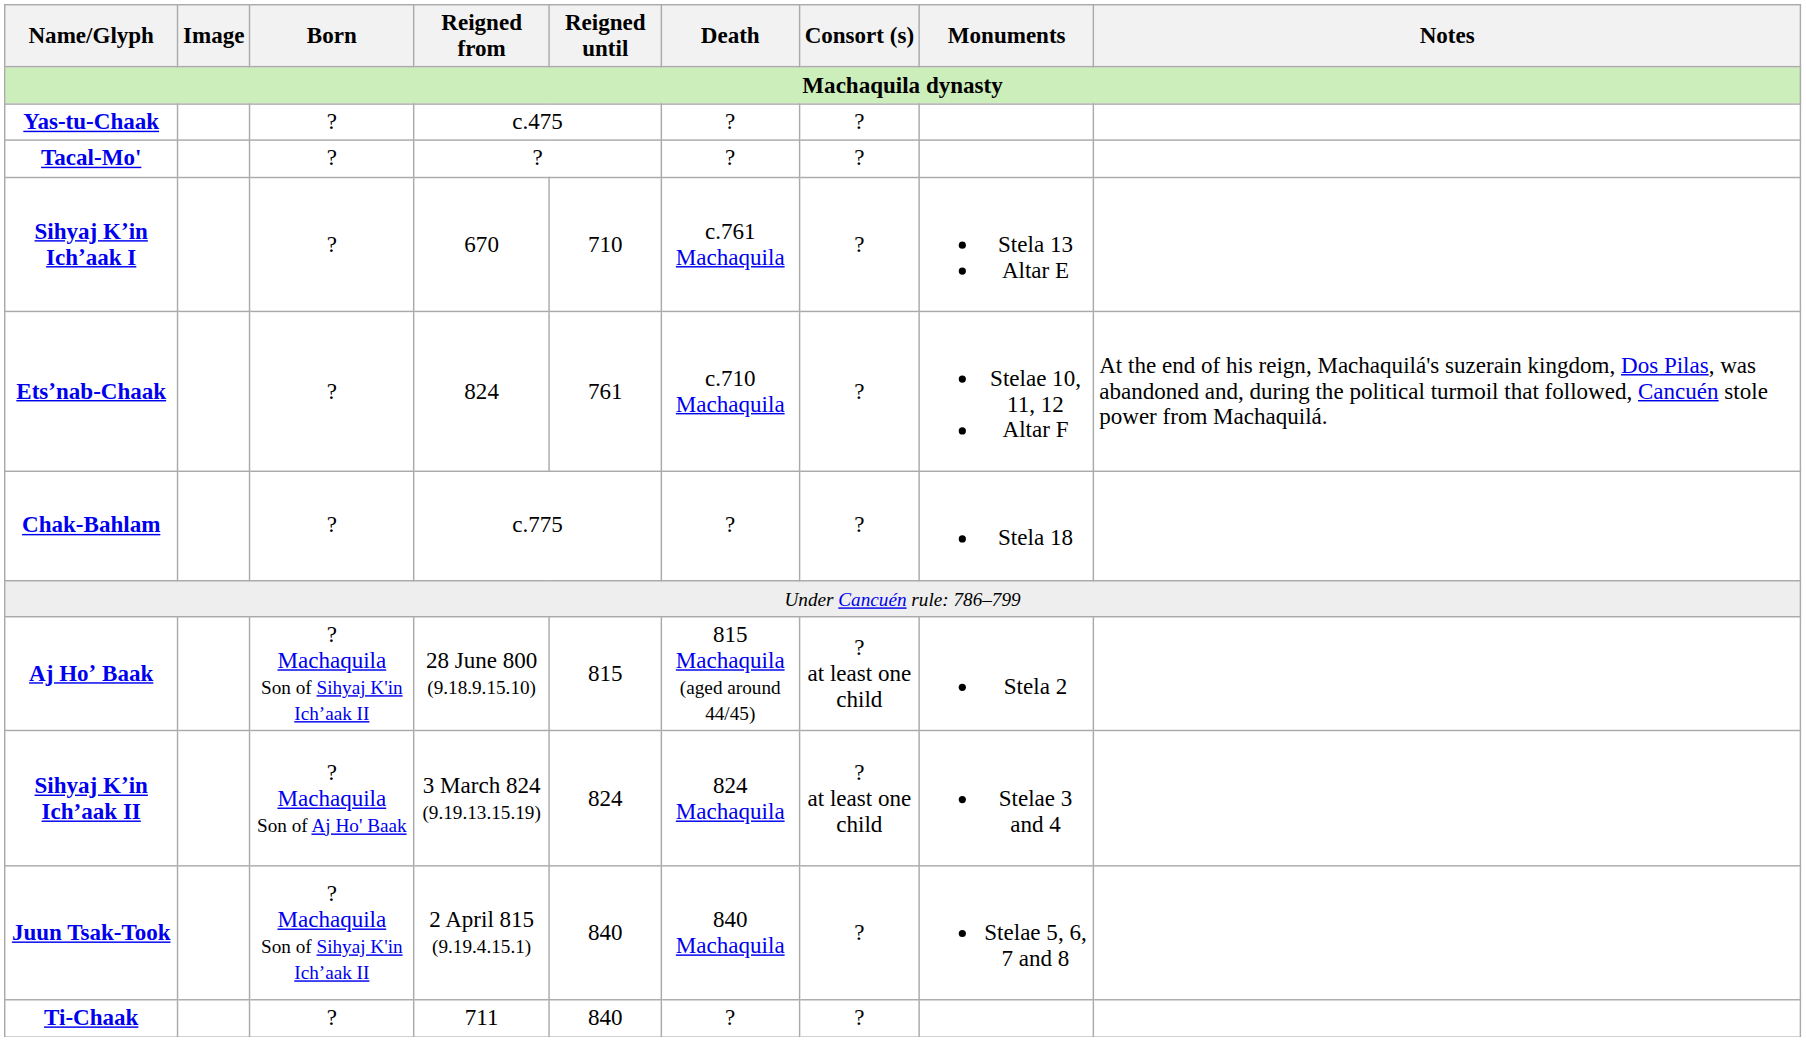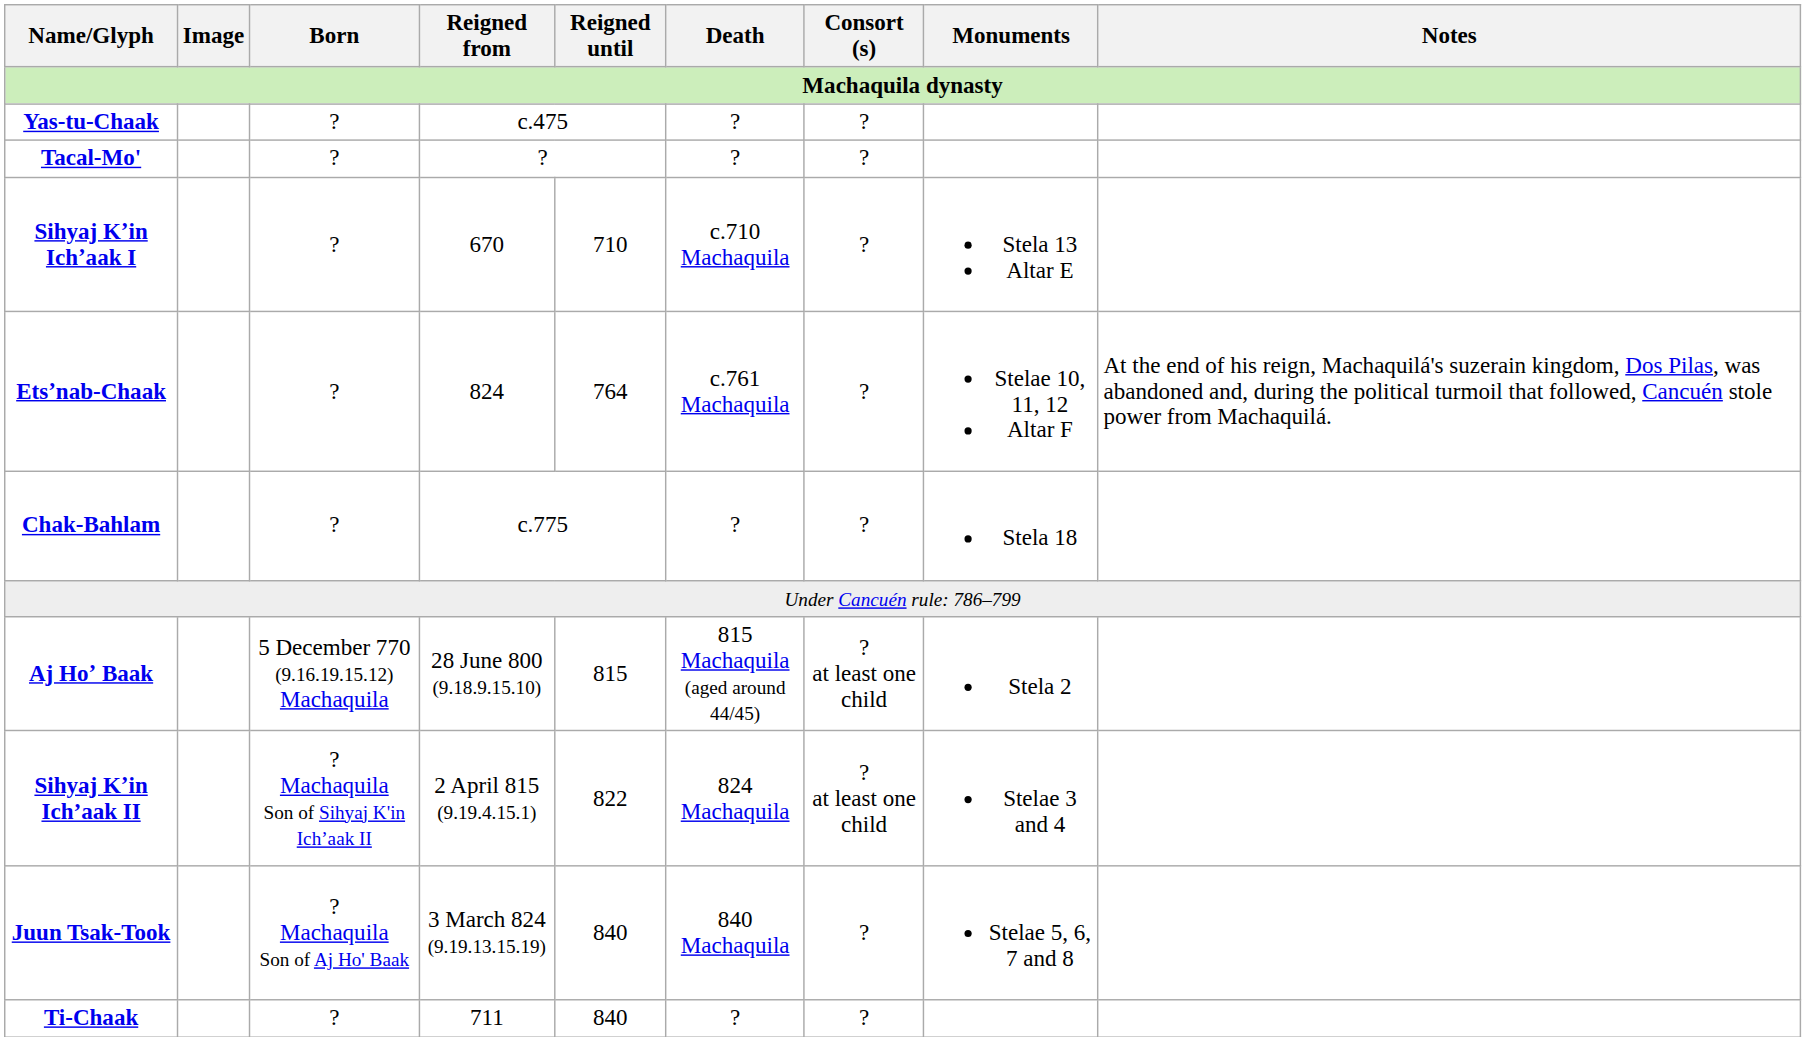Sihyaj Kʼin Ichʼaak I | Death: c.761 Machaquila -> c.710 Machaquila
Etsʼnab-Chaak | Reigned until: 761 -> 764
Etsʼnab-Chaak | Death: c.710 Machaquila -> c.761 Machaquila
Aj Hoʼ Baak | Born: ? Machaquila Son of Sihyaj K'in Ich’aak II -> 5 December 770 (9.16.19.15.12) Machaquila
Sihyaj Kʼin Ich’aak II | Born: ? Machaquila Son of Aj Ho' Baak -> ? Machaquila Son of Sihyaj K'in Ich’aak II
Sihyaj Kʼin Ich’aak II | Reigned from: 3 March 824 (9.19.13.15.19) -> 2 April 815 (9.19.4.15.1)
Sihyaj Kʼin Ich’aak II | Reigned until: 824 -> 822
Juun Tsak-Took | Born: ? Machaquila Son of Sihyaj K'in Ich’aak II -> ? Machaquila Son of Aj Ho' Baak
Juun Tsak-Took | Reigned from: 2 April 815 (9.19.4.15.1) -> 3 March 824 (9.19.13.15.19)
